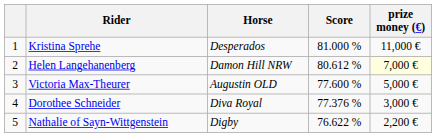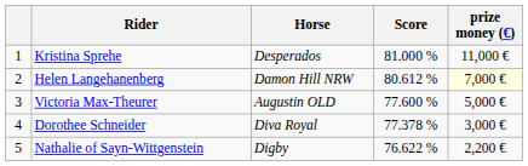Dorothee Schneider | Score: 77.376 % -> 77.378 %
